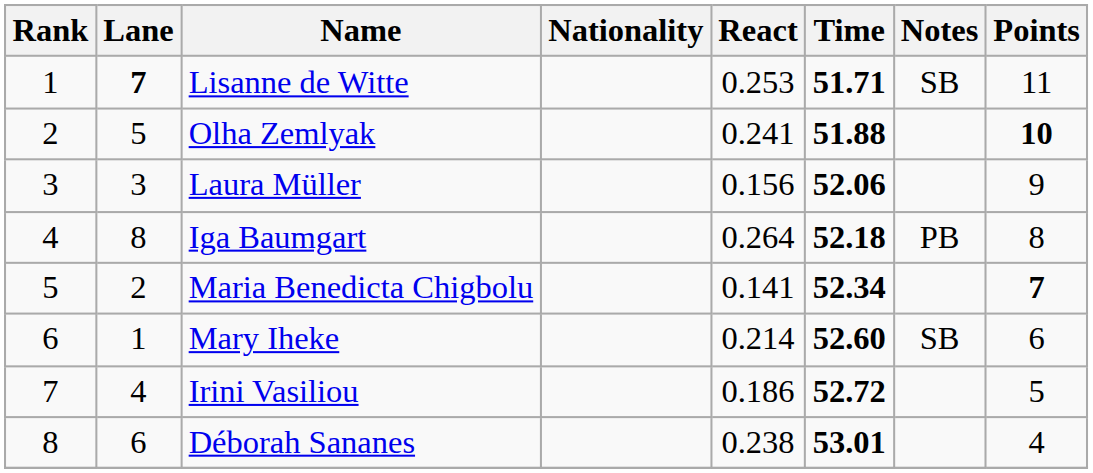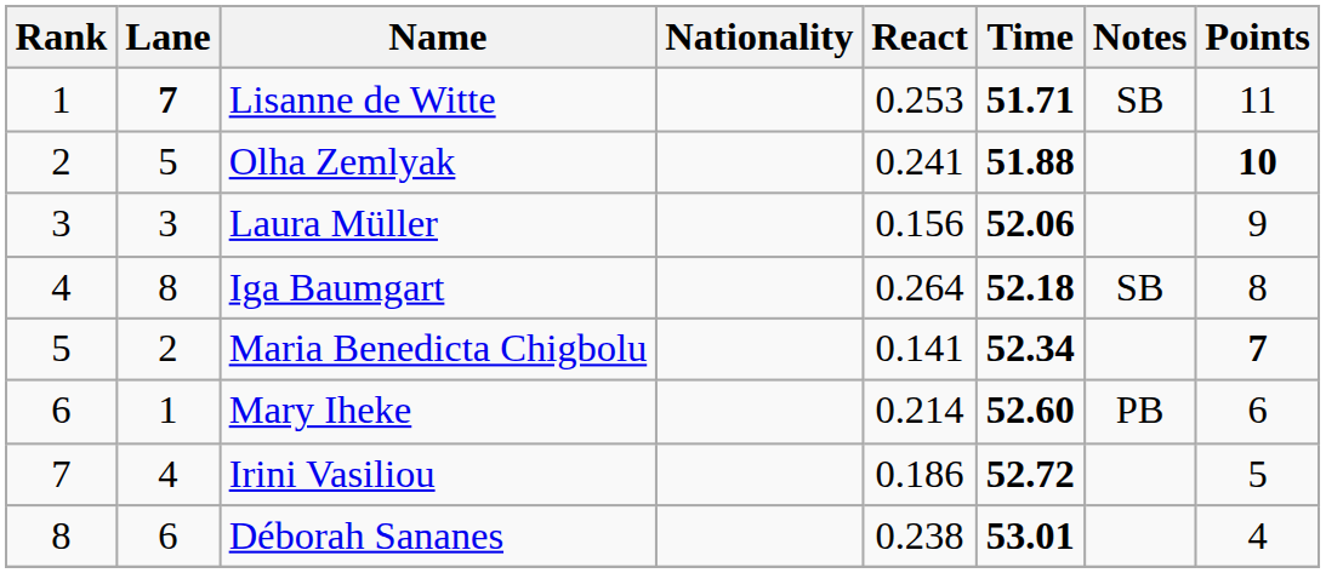Iga Baumgart | Notes: PB -> SB
Mary Iheke | Notes: SB -> PB
